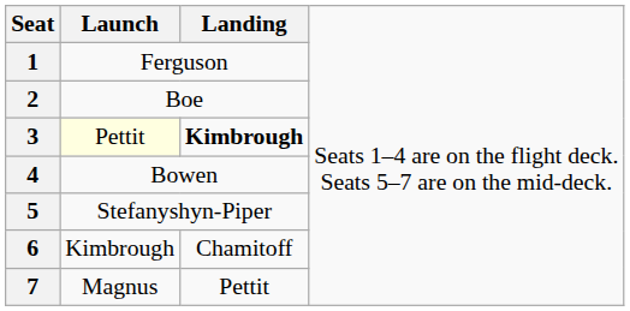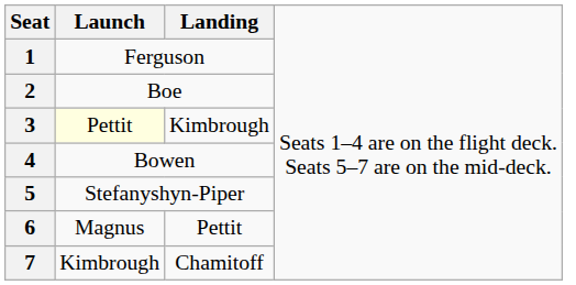3 | column 3: bold -> normal
6 | column 2: Kimbrough -> Magnus
6 | column 3: Chamitoff -> Pettit
7 | column 2: Magnus -> Kimbrough
7 | column 3: Pettit -> Chamitoff
